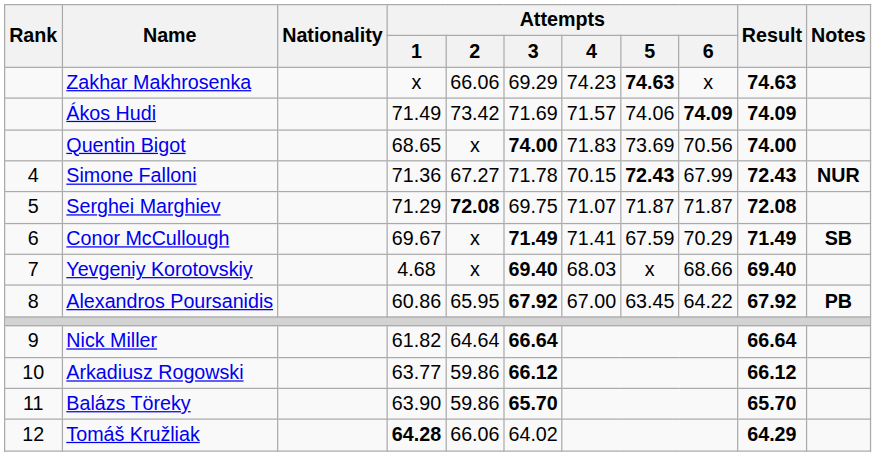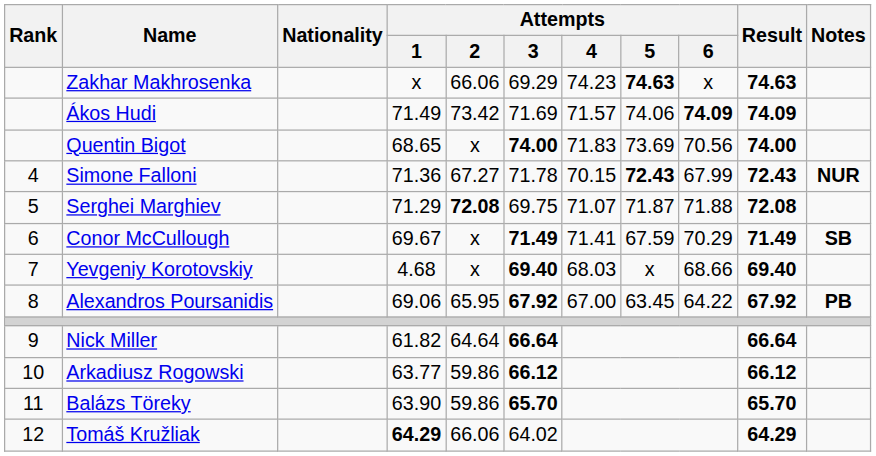Serghei Marghiev | Attempts / 6: 71.87 -> 71.88
Alexandros Poursanidis | Attempts / 1: 60.86 -> 69.06
Tomáš Kružliak | Attempts / 1: 64.28 -> 64.29
